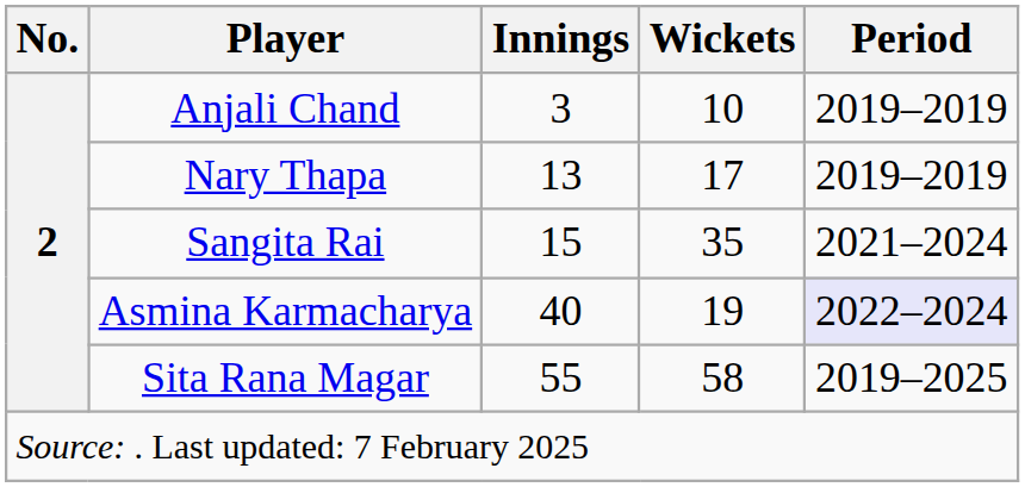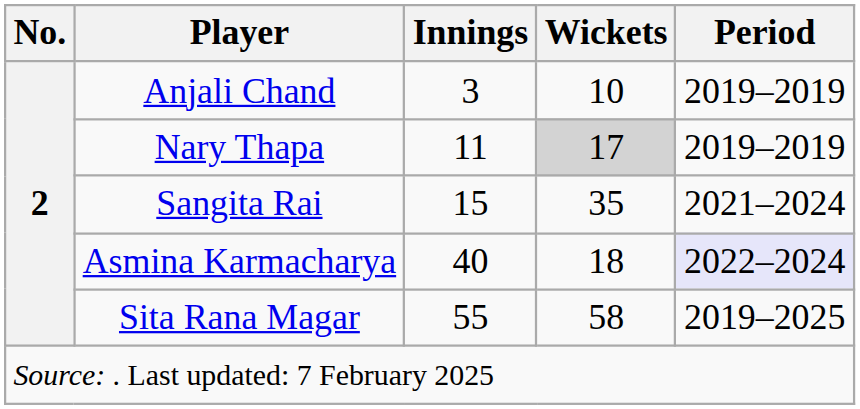Nary Thapa | Innings: 13 -> 11
Nary Thapa | Wickets: no background -> lightgrey background
Asmina Karmacharya | Wickets: 19 -> 18
